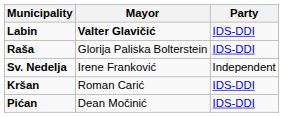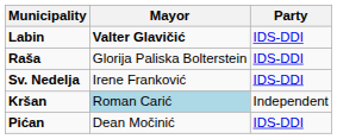Sv. Nedelja | Party: Independent -> IDS-DDI
Kršan | Mayor: no background -> lightblue background
Kršan | Party: IDS-DDI -> Independent
